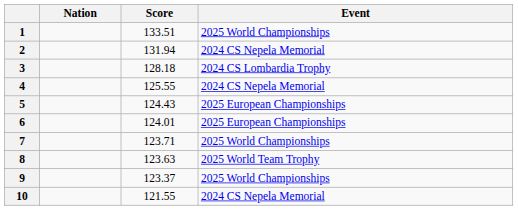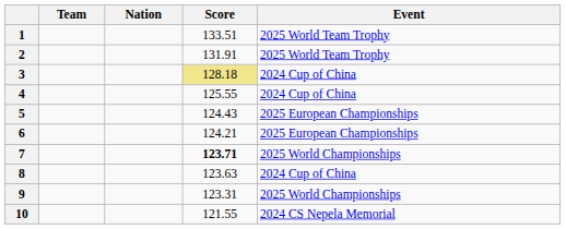+ column: Team
1 | Event: 2025 World Championships -> 2025 World Team Trophy
2 | Score: 131.94 -> 131.91
2 | Event: 2024 CS Nepela Memorial -> 2025 World Team Trophy
3 | Score: no background -> khaki background
3 | Event: 2024 CS Lombardia Trophy -> 2024 Cup of China
4 | Event: 2024 CS Nepela Memorial -> 2024 Cup of China
6 | Score: 124.01 -> 124.21
7 | Score: normal -> bold
8 | Event: 2025 World Team Trophy -> 2024 Cup of China
9 | Score: 123.37 -> 123.31
